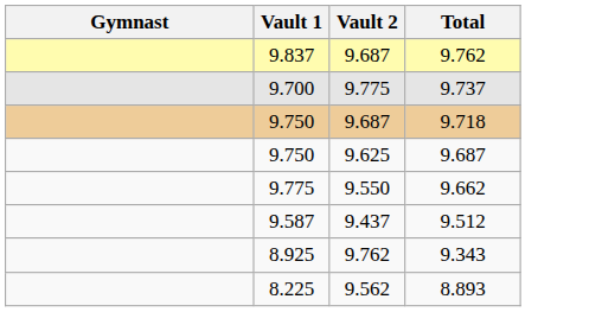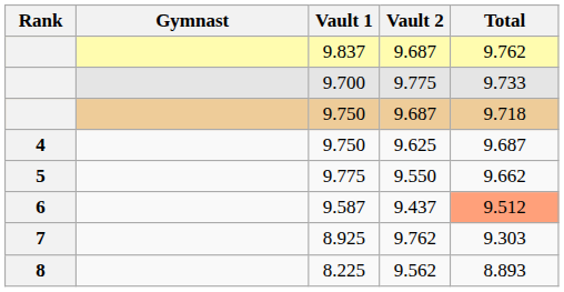+ column: Rank | 4 | 5 | 6 | 7 | 8
9.700 | Total: 9.737 -> 9.733
9.587 | Total: no background -> lightsalmon background
8.925 | Total: 9.343 -> 9.303
